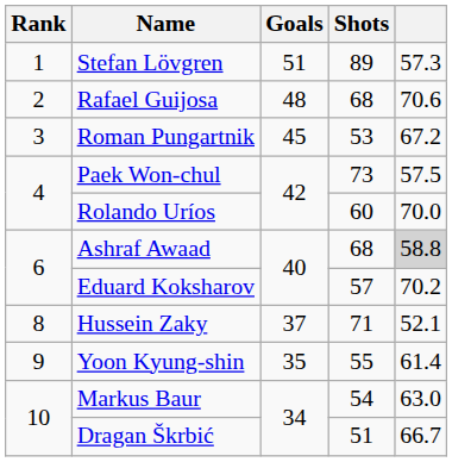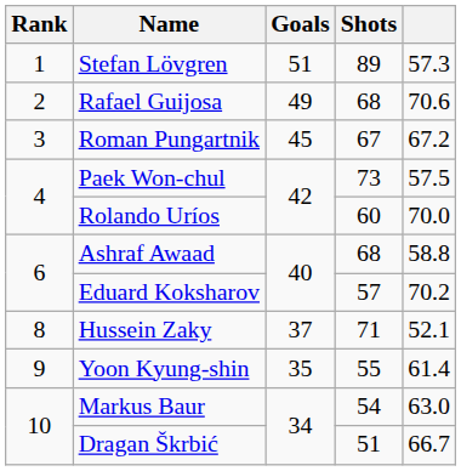Rafael Guijosa | Goals: 48 -> 49
Roman Pungartnik | Shots: 53 -> 67
Ashraf Awaad | column 5: lightgrey background -> no background
